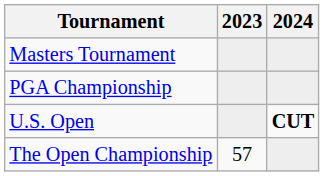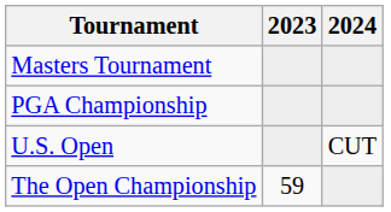U.S. Open | 2024: bold -> normal
The Open Championship | 2023: 57 -> 59
